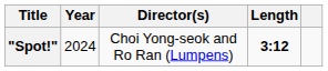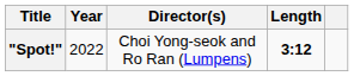"Spot!" | Year: 2024 -> 2022
